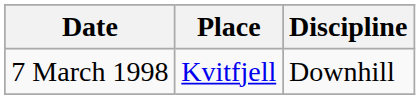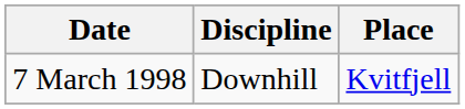columns swapped: Place <-> Discipline
